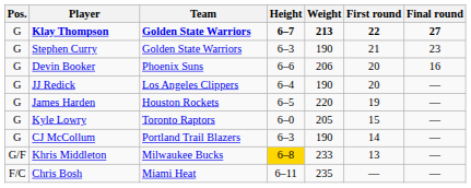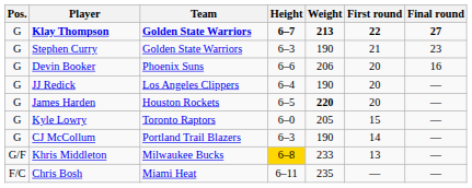James Harden | Weight: normal -> bold
James Harden | First round: 19 -> 20
